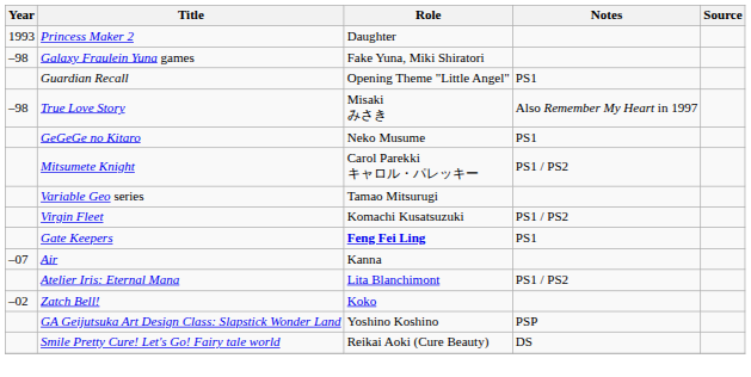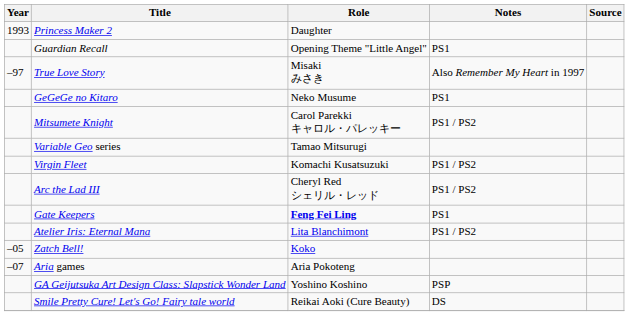- row: –98 | Galaxy Fraulein Yuna games | Fake Yuna, Miki Shiratori
True Love Story | Year: –98 -> –97
+ row: Arc the Lad III | Cheryl Red シェリル・レッド | PS1 / PS2
- row: –07 | Air | Kanna
Zatch Bell! | Year: –02 -> –05
+ row: –07 | Aria games | Aria Pokoteng
